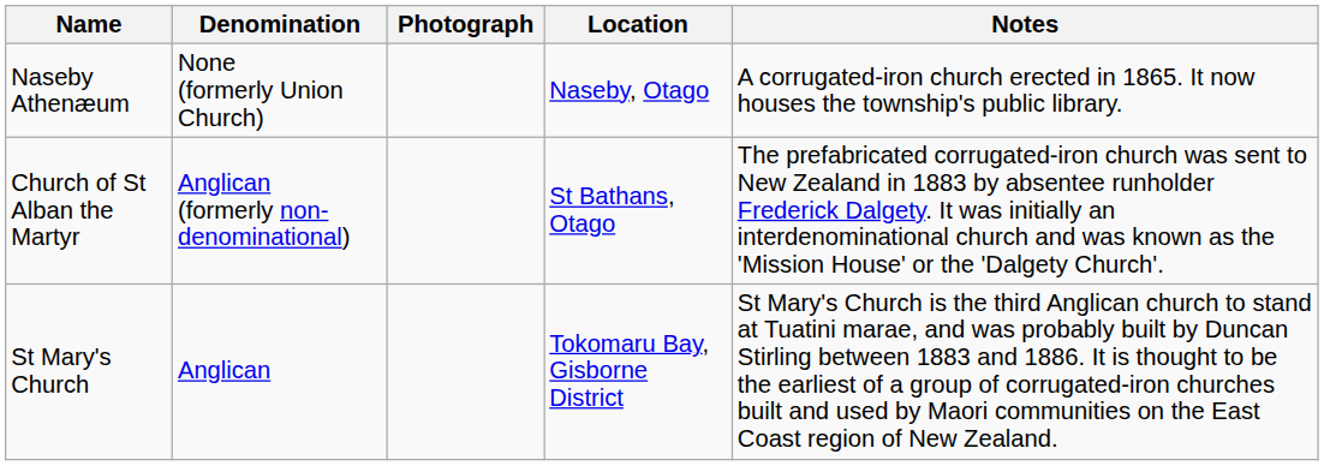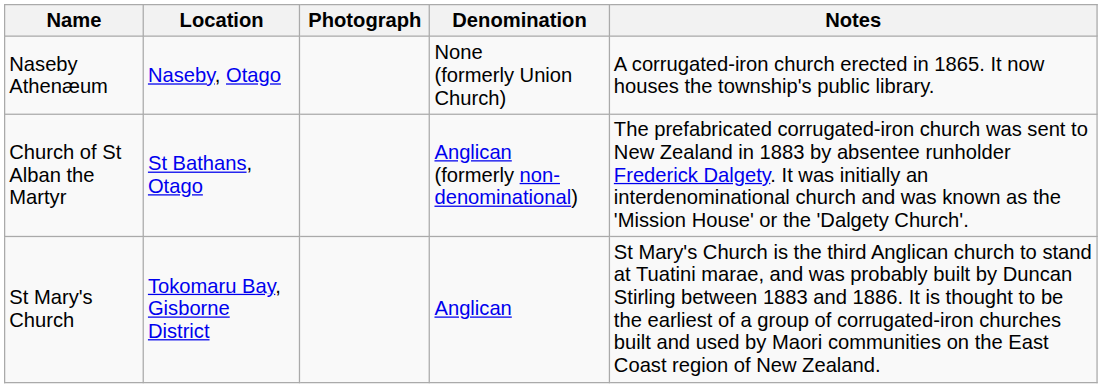columns swapped: Location <-> Denomination
